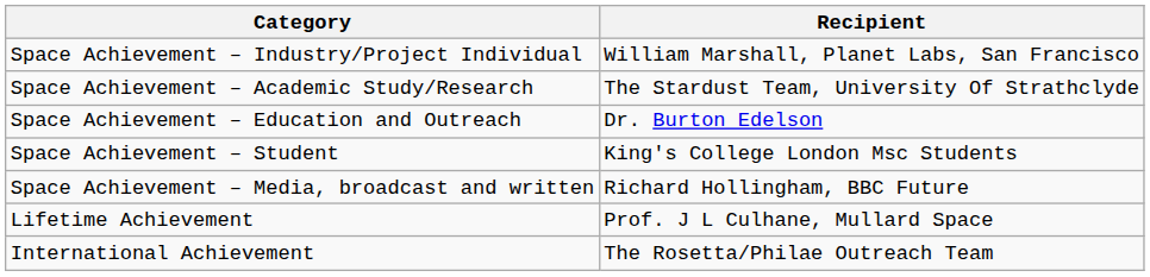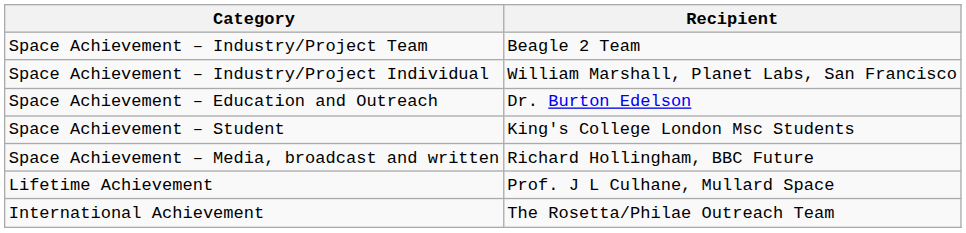+ row: Space Achievement – Industry/Project Team | Beagle 2 Team
- row: Space Achievement – Academic Study/Research | The Stardust Team, University Of Strathclyde
